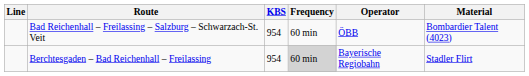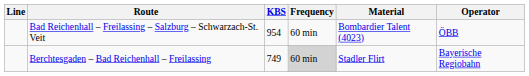columns swapped: Material <-> Operator
Berchtesgaden – Bad Reichenhall – Freilassing | KBS: 954 -> 749
